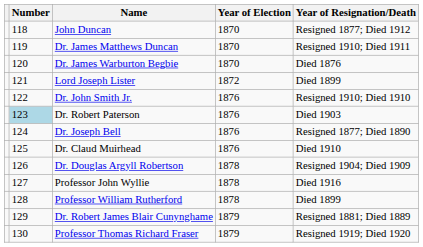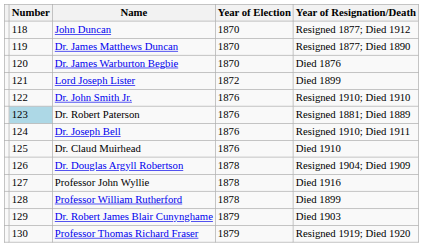Dr. James Matthews Duncan | Year of Resignation/Death: Resigned 1910; Died 1911 -> Resigned 1877; Died 1890
Dr. Robert Paterson | Year of Resignation/Death: Died 1903 -> Resigned 1881; Died 1889
Dr. Joseph Bell | Year of Resignation/Death: Resigned 1877; Died 1890 -> Resigned 1910; Died 1911
Dr. Robert James Blair Cunynghame | Year of Resignation/Death: Resigned 1881; Died 1889 -> Died 1903
